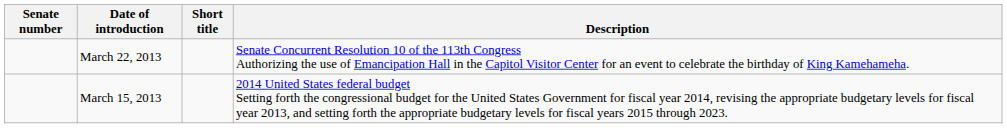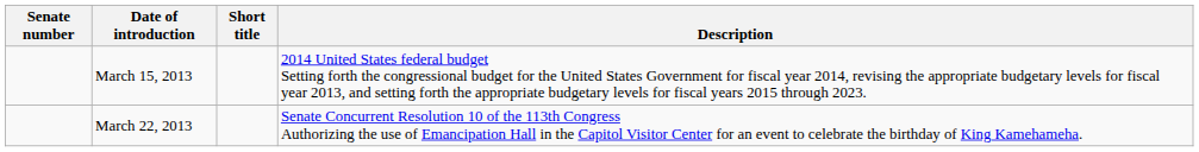rows swapped: March 15, 2013 <-> March 22, 2013
